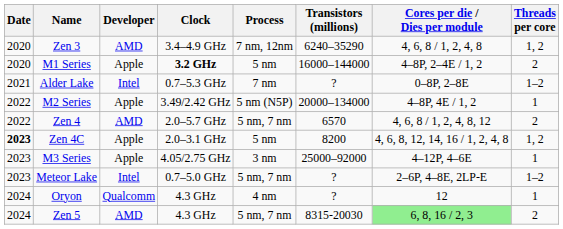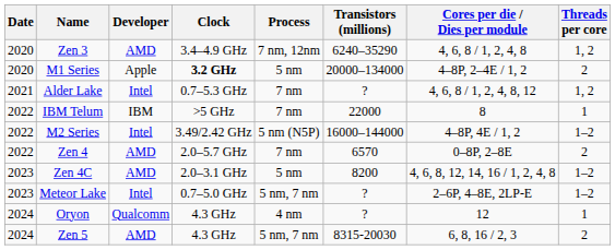M1 Series | Transistors (millions): 16000–144000 -> 20000–134000
Alder Lake | Cores per die / Dies per module: 0–8P, 2–8E -> 4, 6, 8 / 1, 2, 4, 8, 12
Alder Lake | Threads per core: 1–2 -> 1, 2
+ row: 2022 | IBM Telum | IBM | >5 GHz | 7 nm | 22000 | 8 | 1
M2 Series | Developer: Apple -> Intel
M2 Series | Transistors (millions): 20000–134000 -> 16000–144000
M2 Series | Threads per core: 1 -> 1–2
Zen 4 | Process: 5 nm, 7 nm -> 7 nm
Zen 4 | Cores per die / Dies per module: 4, 6, 8 / 1, 2, 4, 8, 12 -> 0–8P, 2–8E
Zen 4C | Date: bold -> normal
Zen 4C | Developer: Apple -> AMD
Zen 4C | Threads per core: 1, 2 -> 1–2
- row: 2023 | M3 Series | Apple | 4.05/2.75 GHz | 3 nm | 25000–92000 | 4–12P, 4–6E | 1
Zen 5 | Cores per die / Dies per module: lightgreen background -> no background
